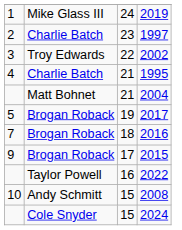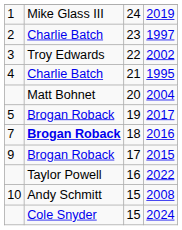2004 | column 3: 21 -> 20
2016 | column 2: normal -> bold
